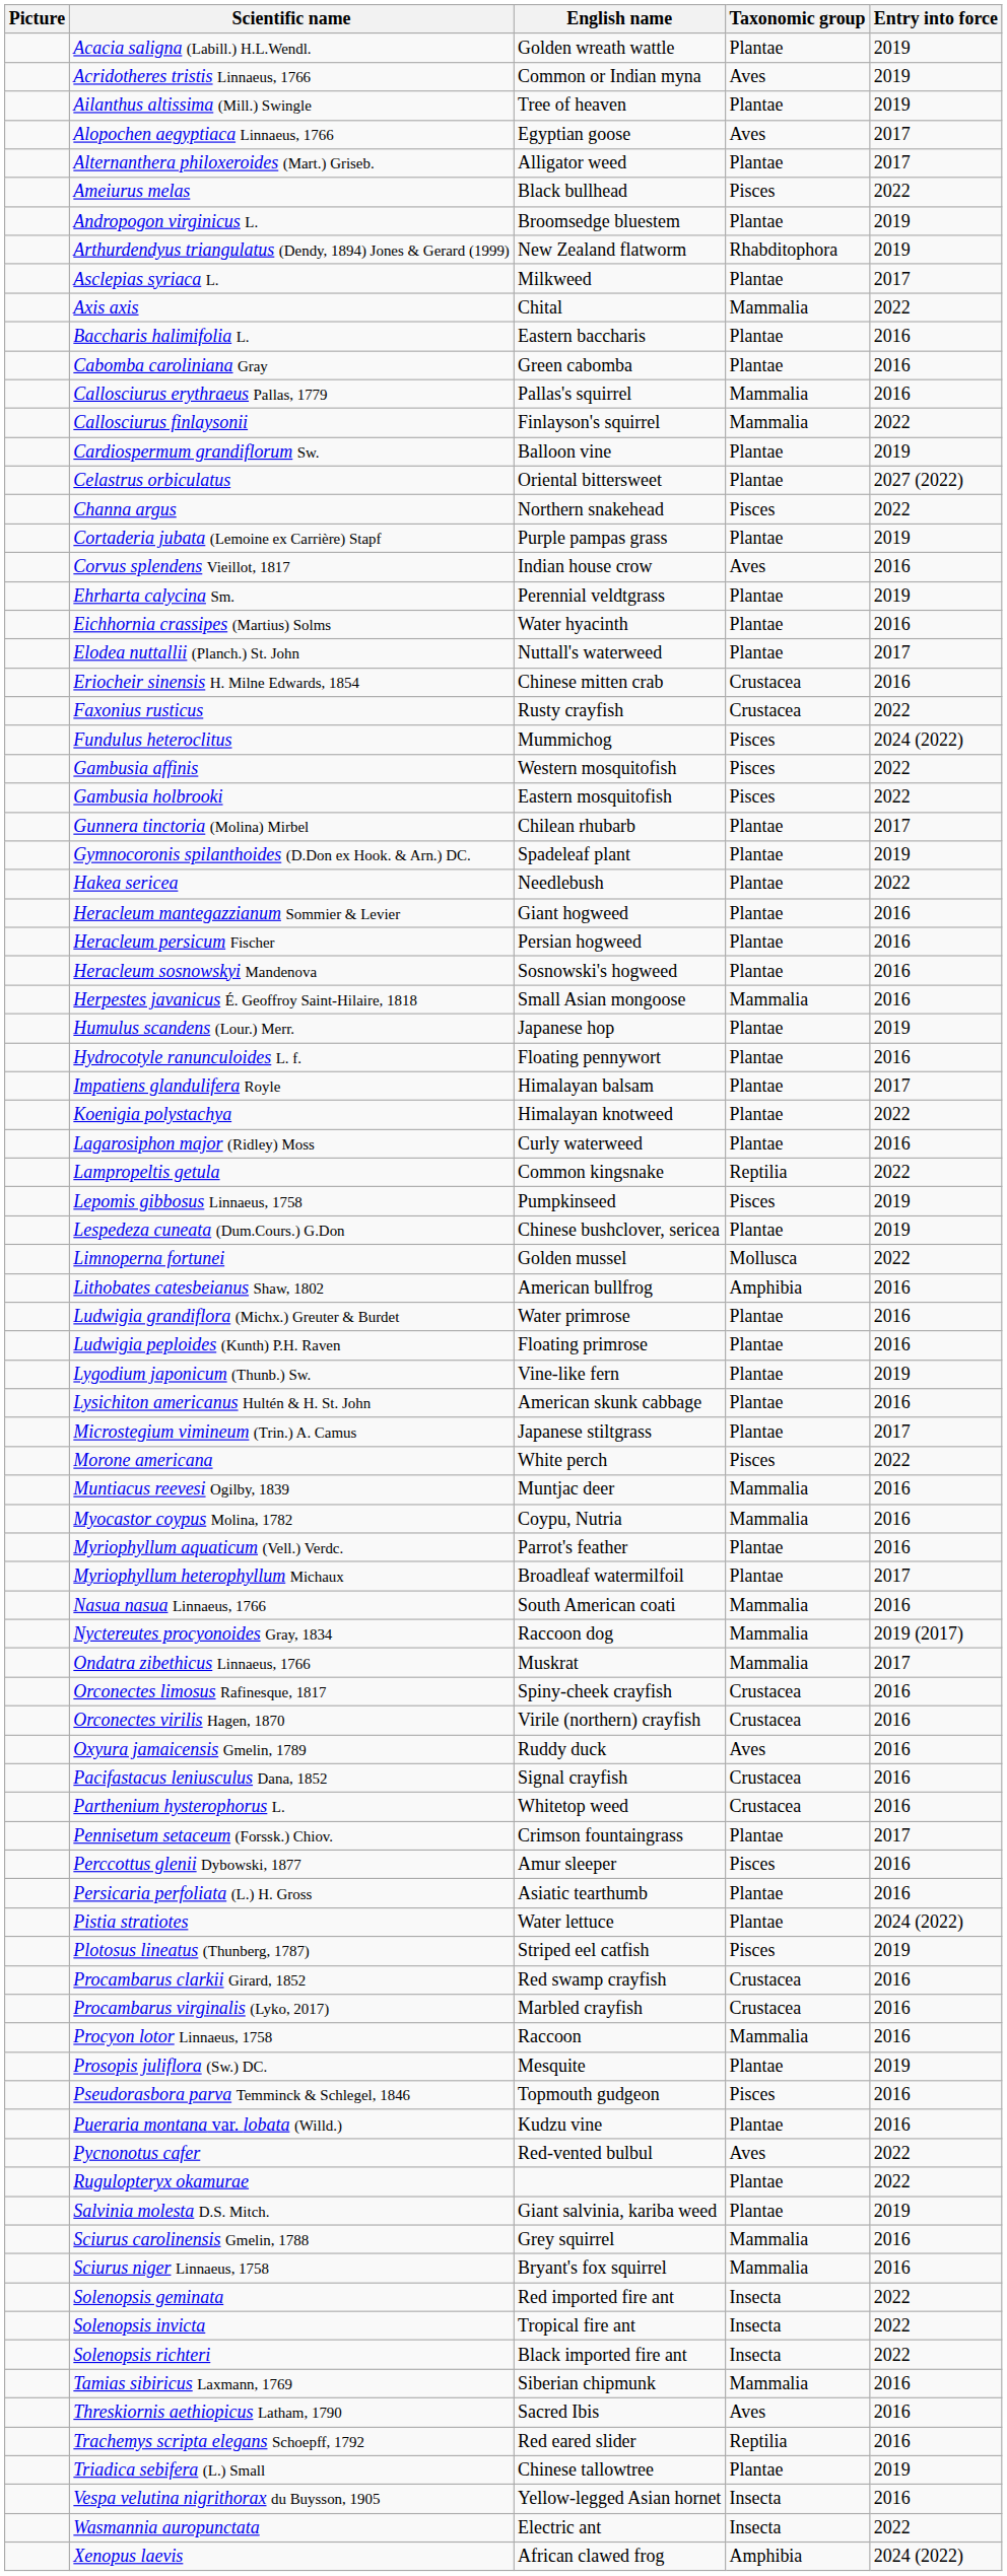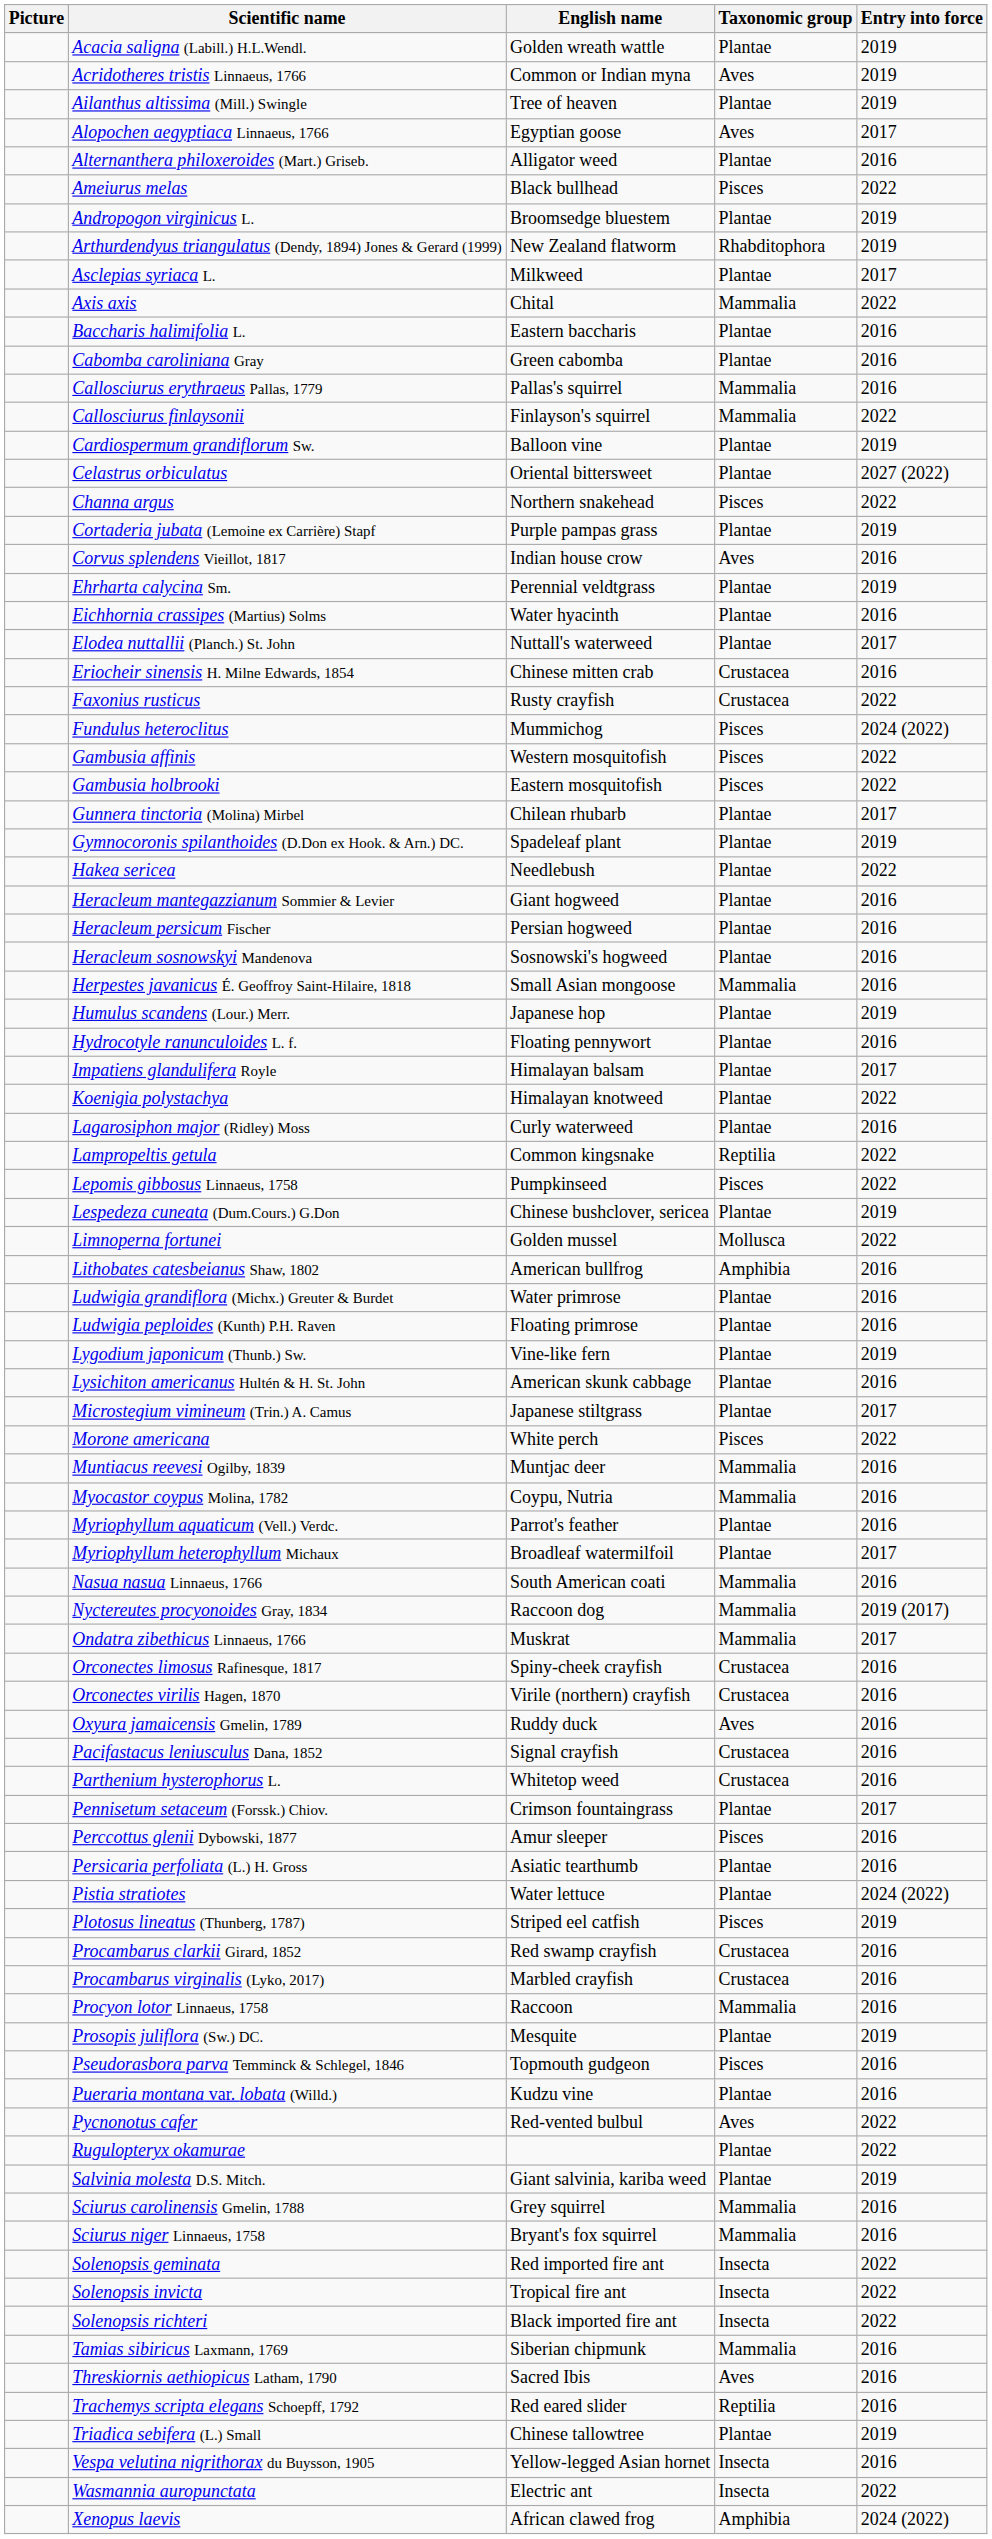Alternanthera philoxeroides (Mart.) Griseb. | Entry into force: 2017 -> 2016
Lepomis gibbosus Linnaeus, 1758 | Entry into force: 2019 -> 2022
